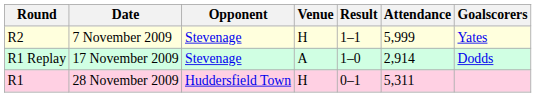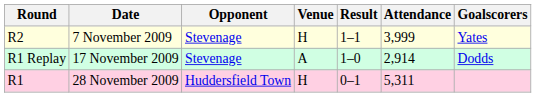7 November 2009 | Attendance: 5,999 -> 3,999
